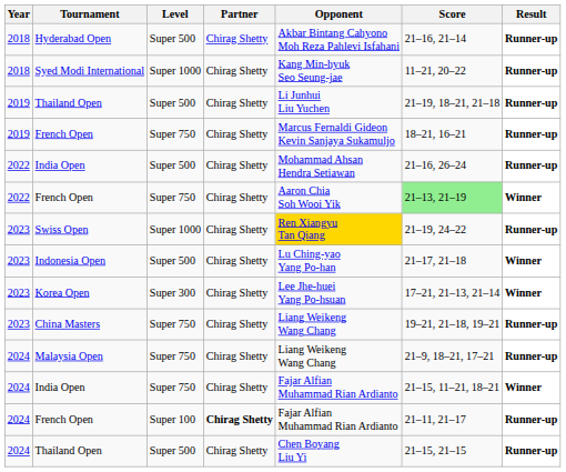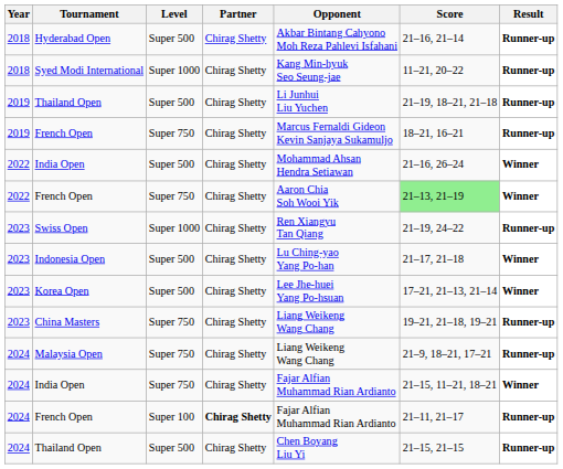2022 / India Open | Result: Runner-up -> Winner
Swiss Open | Opponent: gold background -> no background
Korea Open | Level: Super 300 -> Super 500
